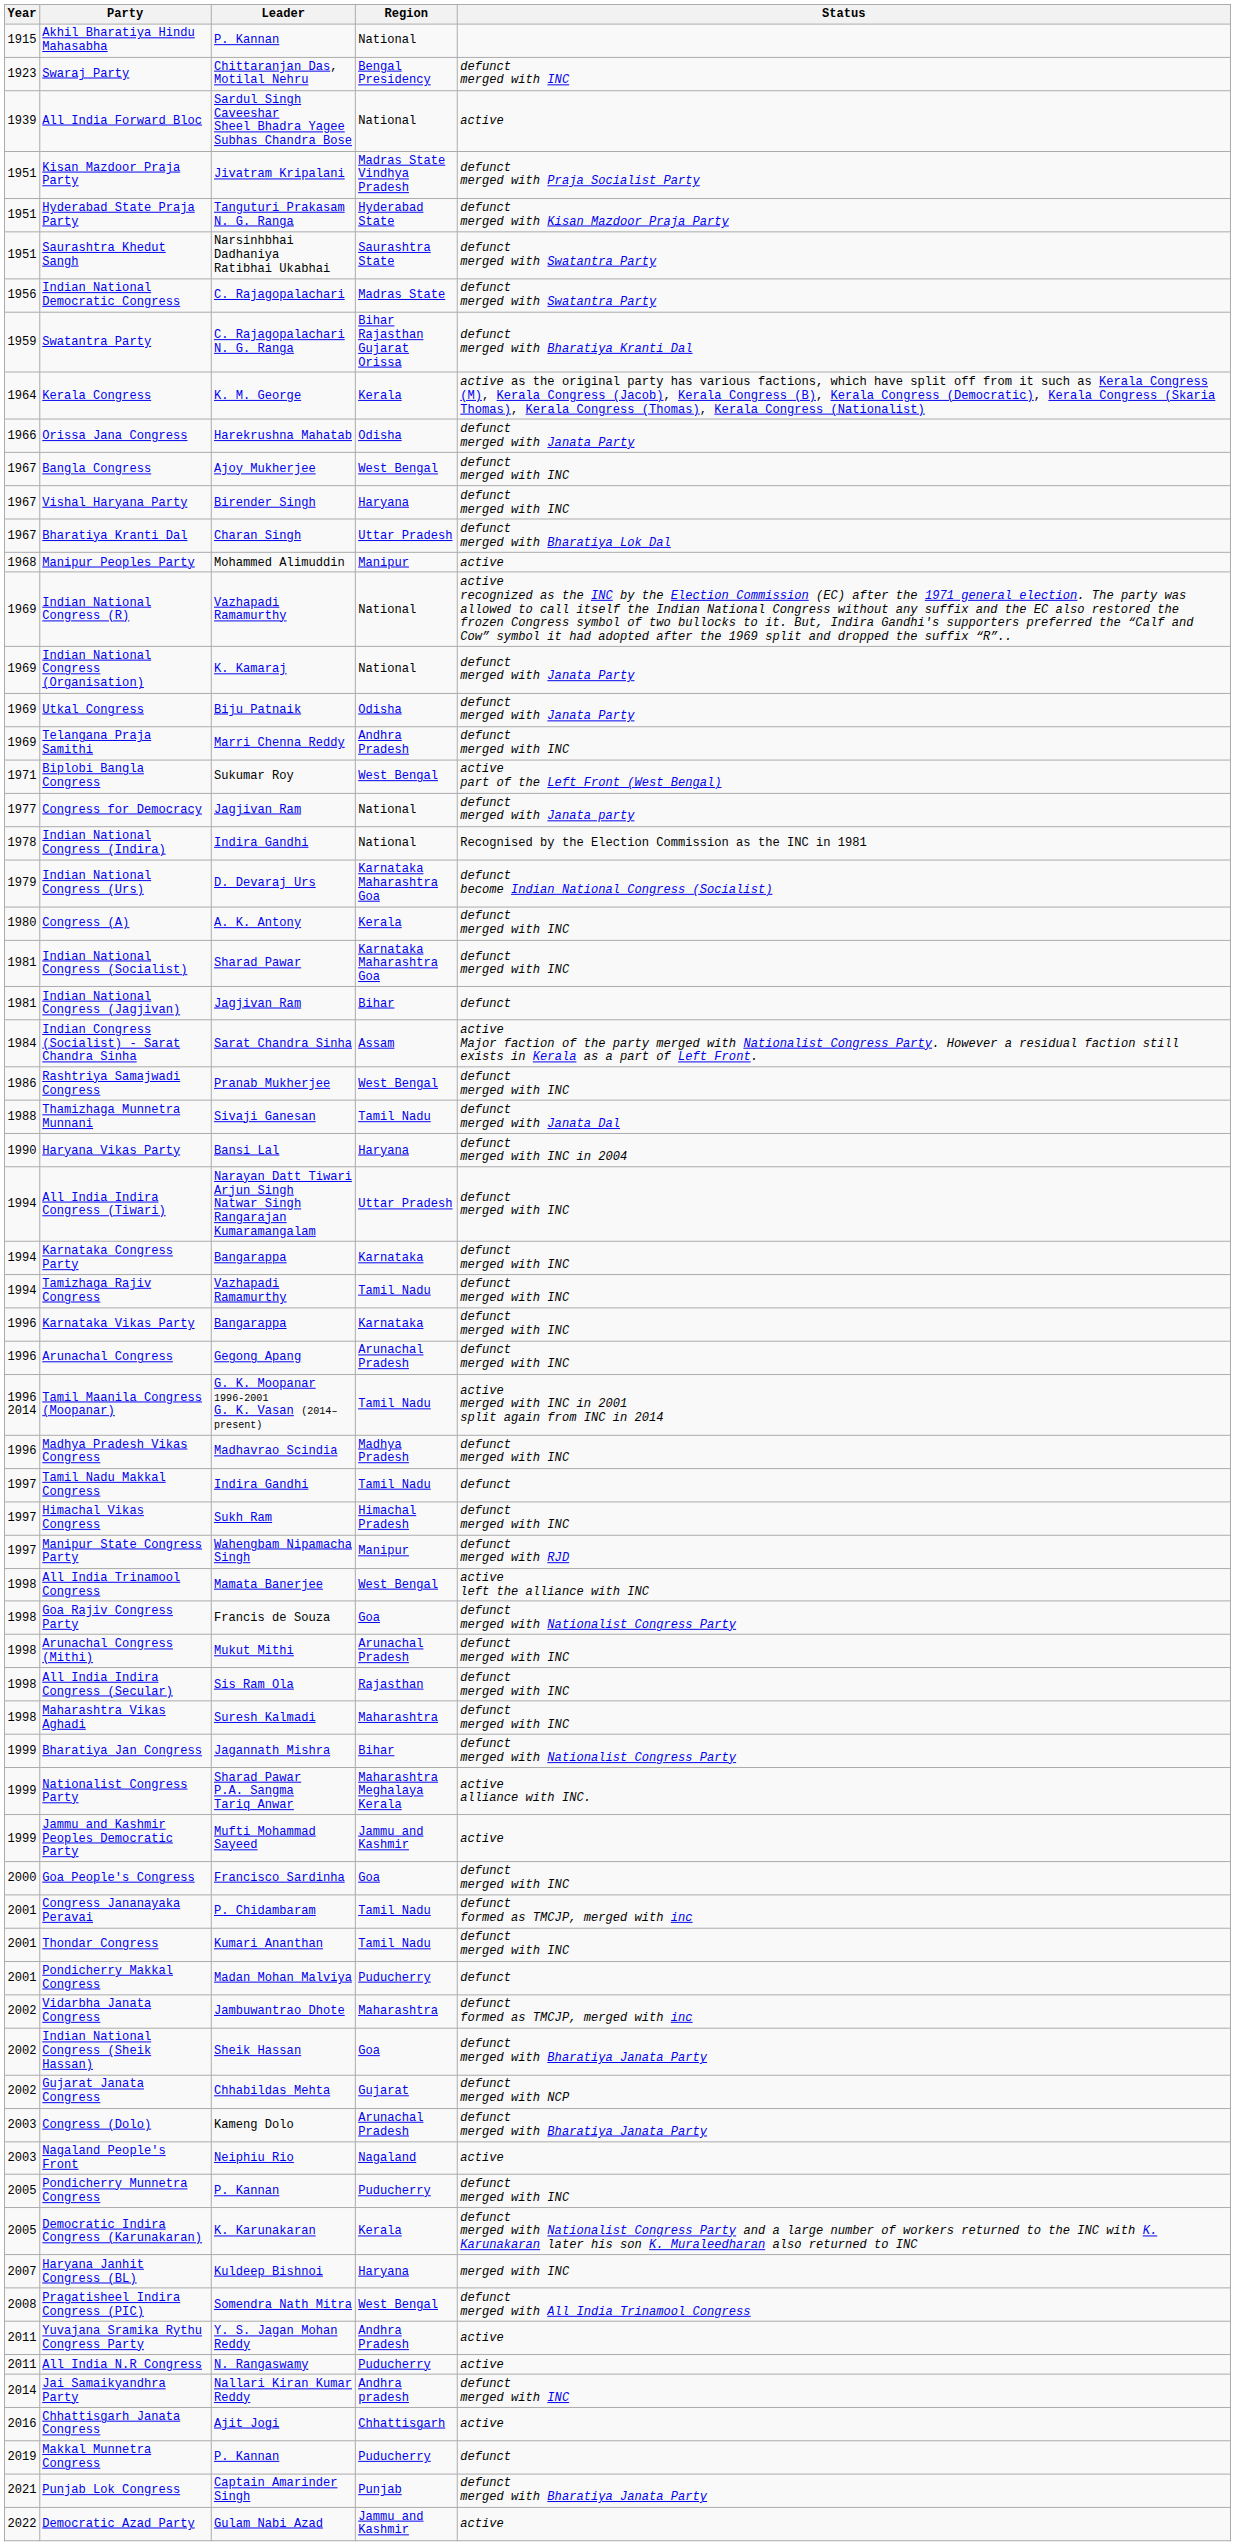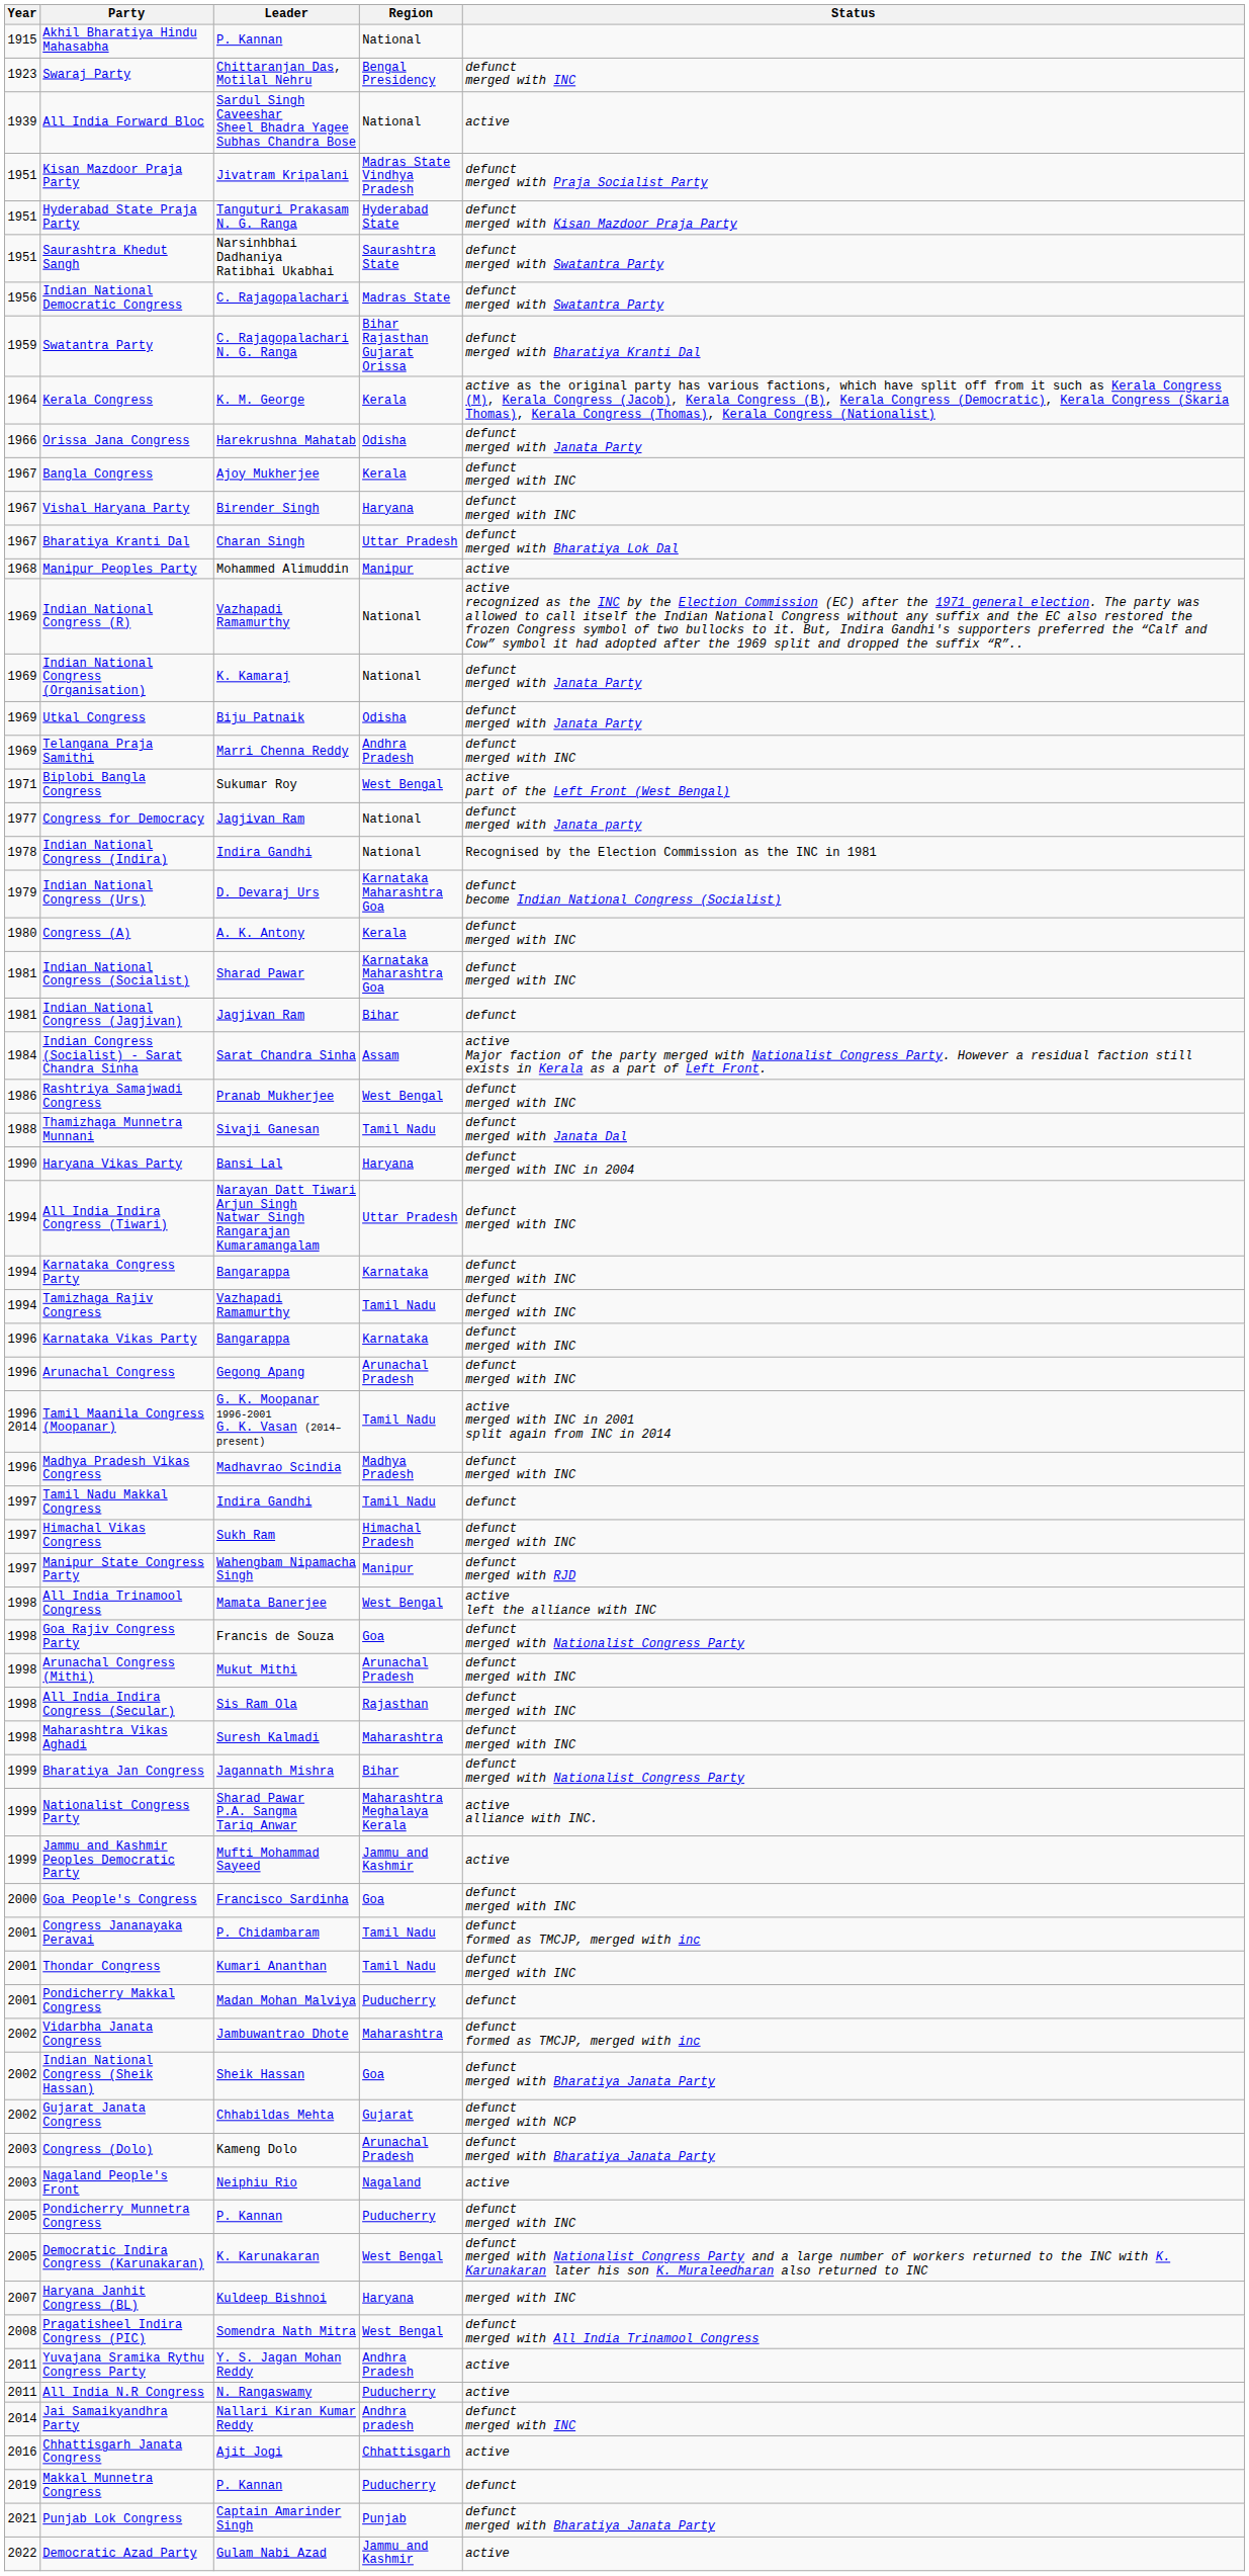Bangla Congress | Region: West Bengal -> Kerala
Democratic Indira Congress (Karunakaran) | Region: Kerala -> West Bengal
